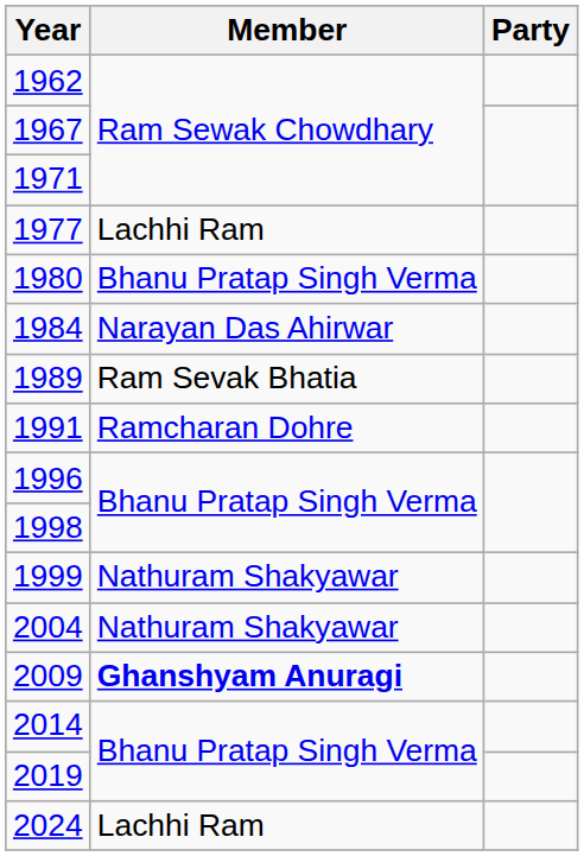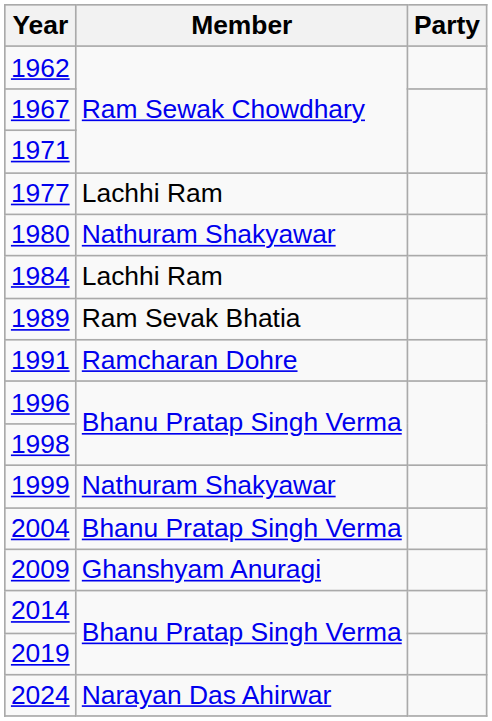1980 | Member: Bhanu Pratap Singh Verma -> Nathuram Shakyawar
1984 | Member: Narayan Das Ahirwar -> Lachhi Ram
2004 | Member: Nathuram Shakyawar -> Bhanu Pratap Singh Verma
2009 | Member: bold -> normal
2024 | Member: Lachhi Ram -> Narayan Das Ahirwar
